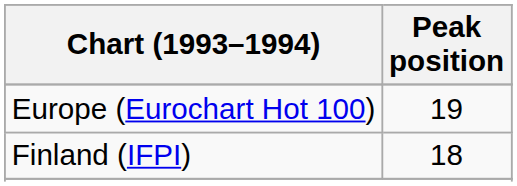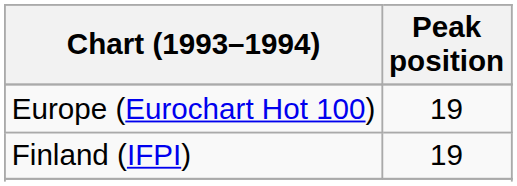Finland (IFPI) | Peak position: 18 -> 19
